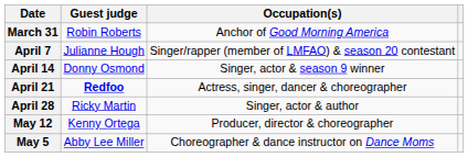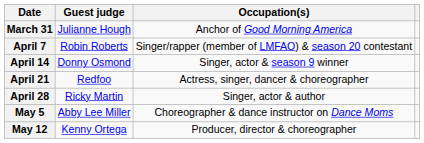March 31 | Guest judge: Robin Roberts -> Julianne Hough
April 7 | Guest judge: Julianne Hough -> Robin Roberts
April 21 | Guest judge: bold -> normal
rows swapped: May 5 <-> May 12
